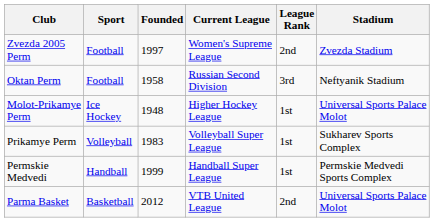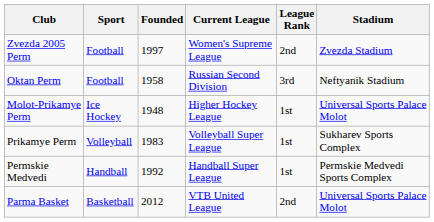Permskie Medvedi | Founded: 1999 -> 1992
